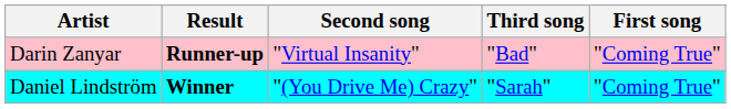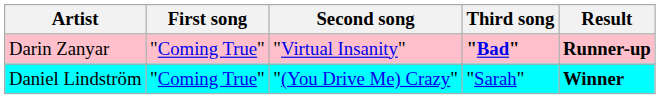columns swapped: First song <-> Result
Darin Zanyar | Third song: normal -> bold
